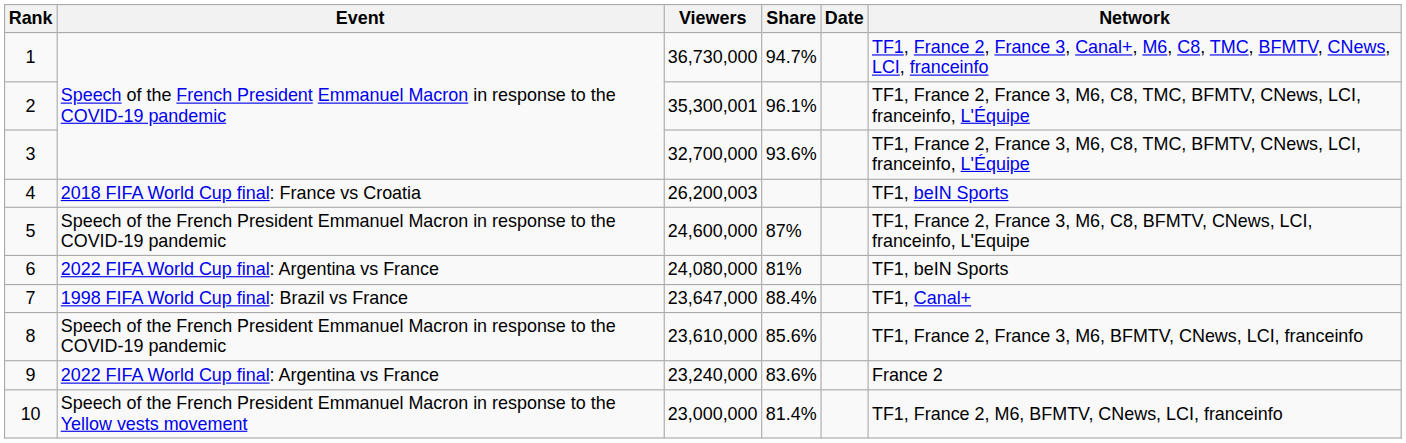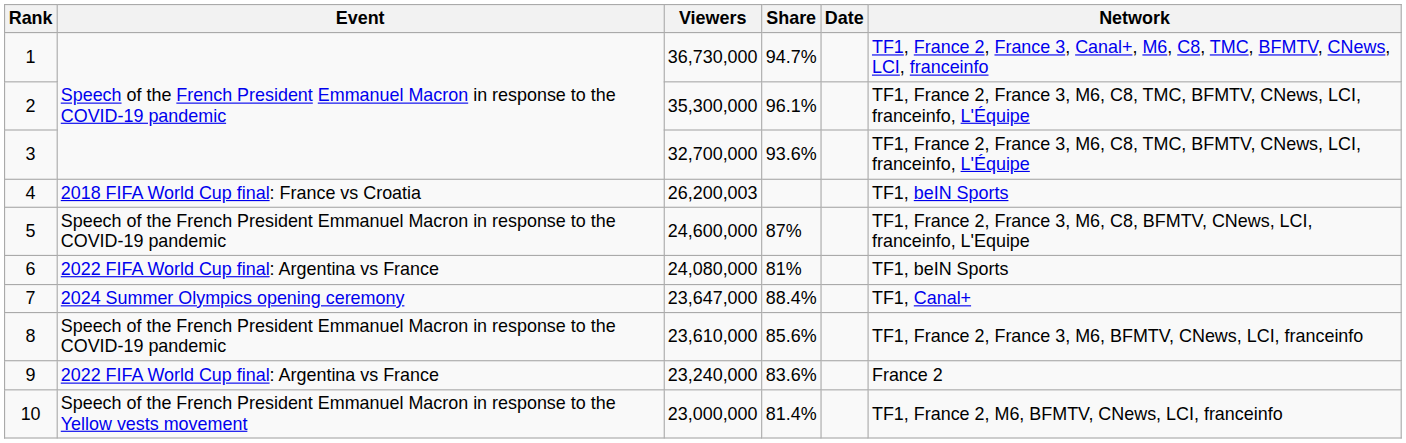2 | Viewers: 35,300,001 -> 35,300,000
7 | Event: 1998 FIFA World Cup final: Brazil vs France -> 2024 Summer Olympics opening ceremony
